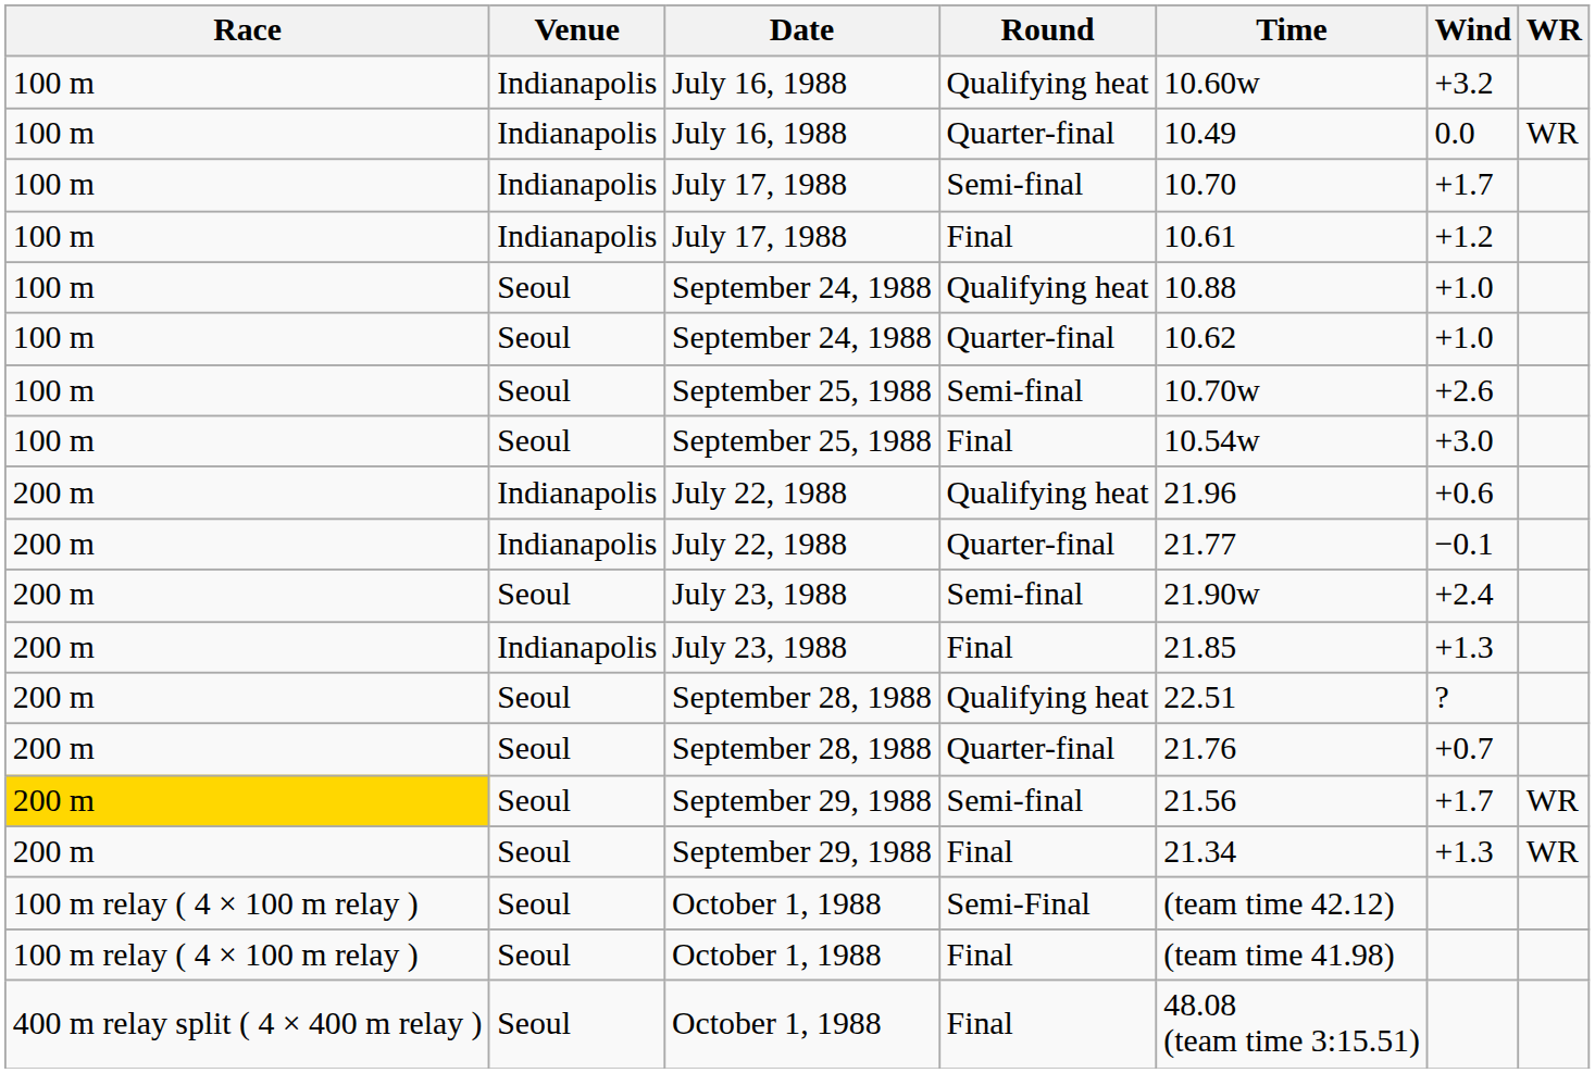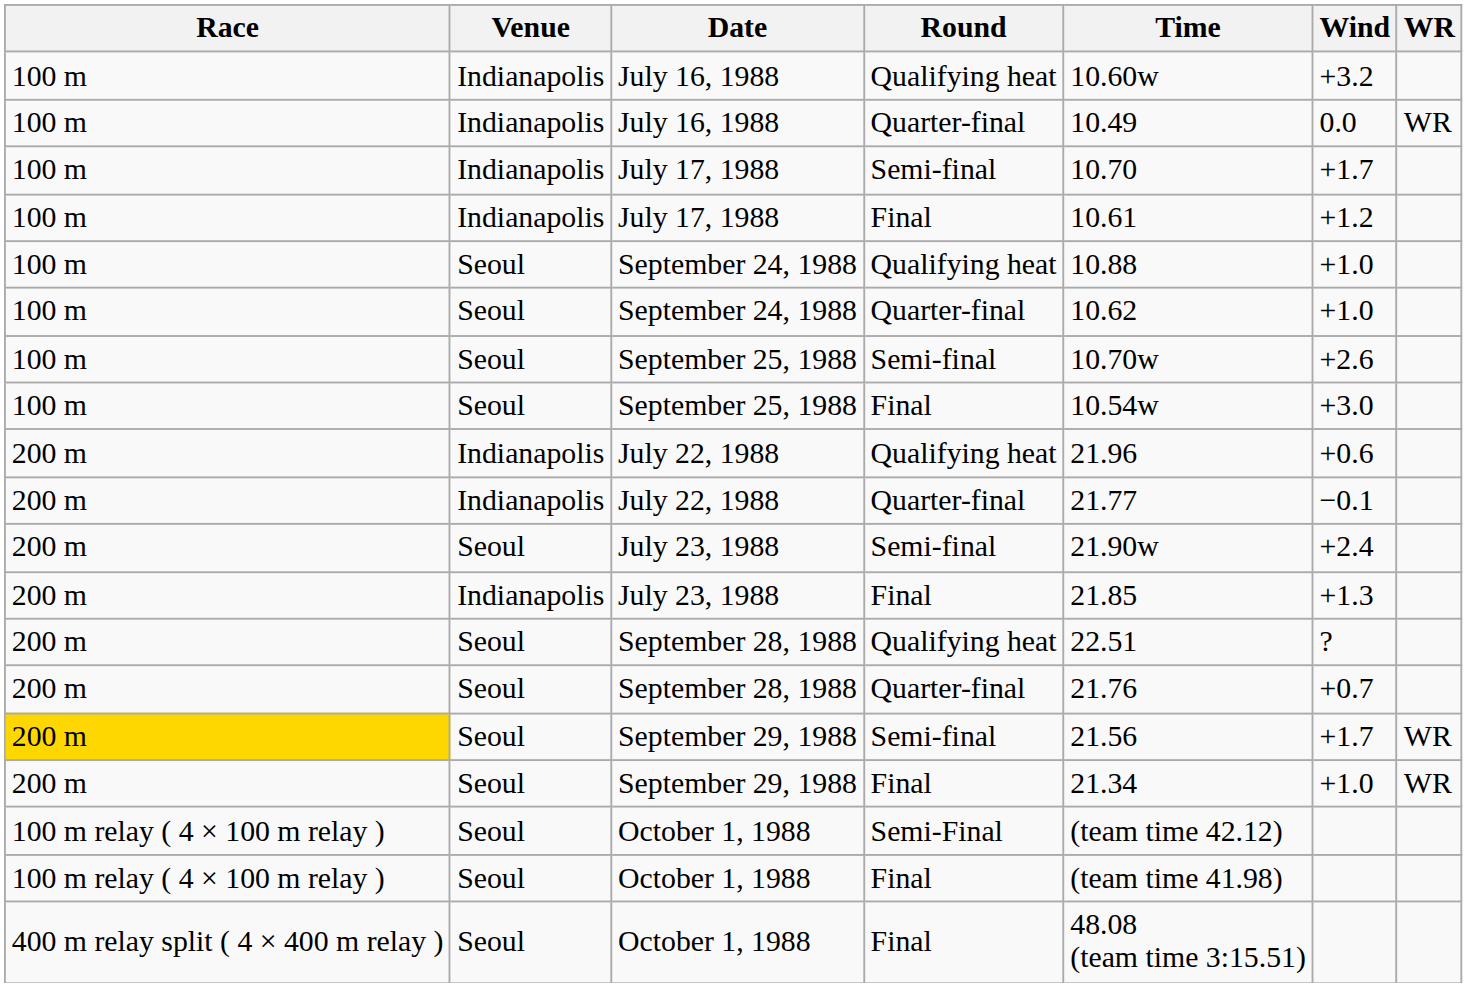September 29, 1988 / Final | Wind: +1.3 -> +1.0
